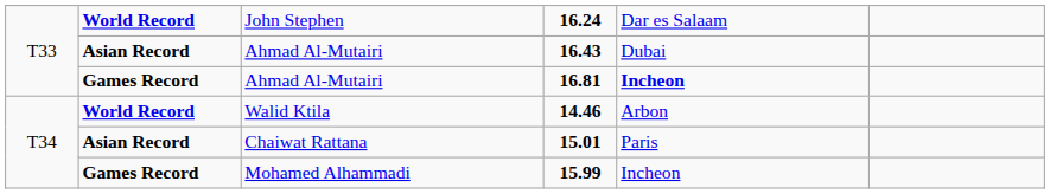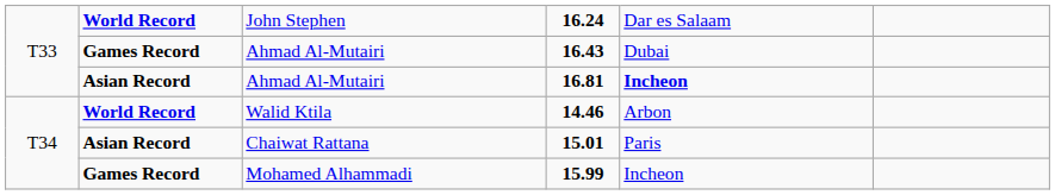16.43 | column 2: Asian Record -> Games Record
16.81 | column 2: Games Record -> Asian Record
